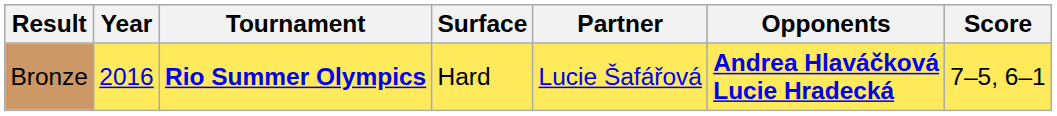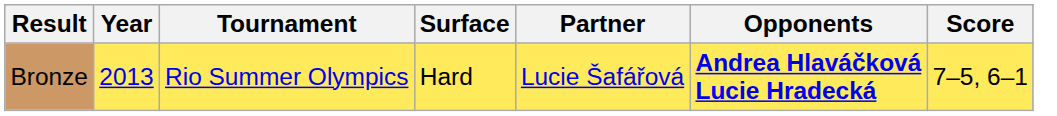Bronze | Year: 2016 -> 2013
Bronze | Tournament: bold -> normal
